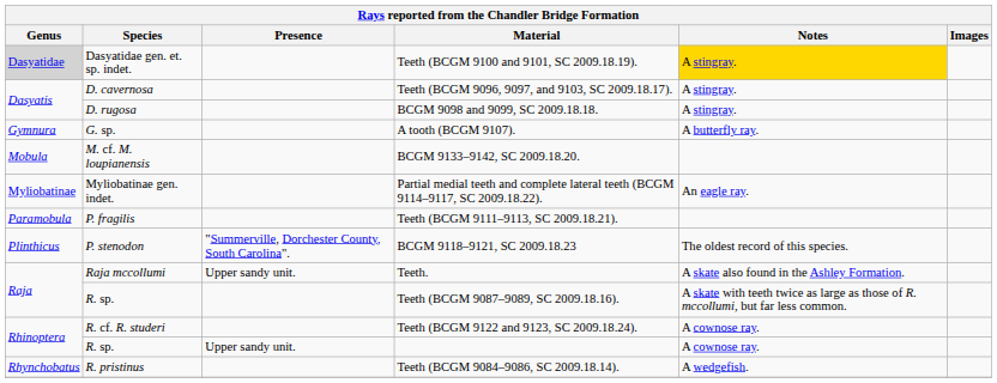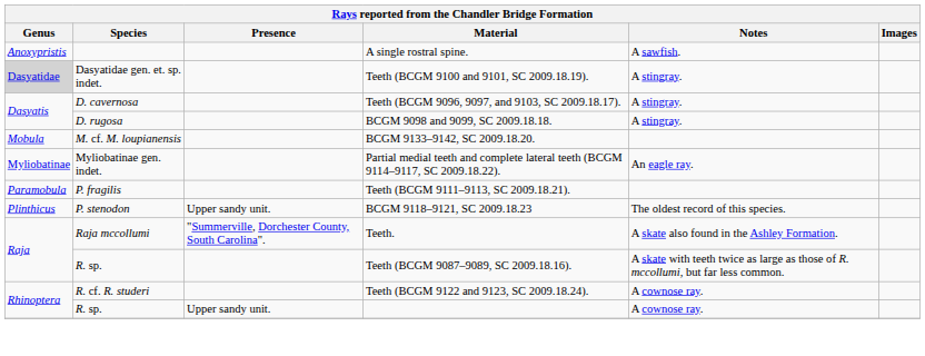+ row: Anoxypristis | A single rostral spine. | A sawfish.
Teeth (BCGM 9100 and 9101, SC 2009.18.19). | Notes: gold background -> no background
- row: Gymnura | G. sp. | A tooth (BCGM 9107). | A butterfly ray.
BCGM 9118–9121, SC 2009.18.23 | Presence: "Summerville, Dorchester County, South Carolina". -> Upper sandy unit.
Teeth. | Presence: Upper sandy unit. -> "Summerville, Dorchester County, South Carolina".
- row: Rhynchobatus | R. pristinus | Teeth (BCGM 9084–9086, SC 2009.18.14). | A wedgefish.
